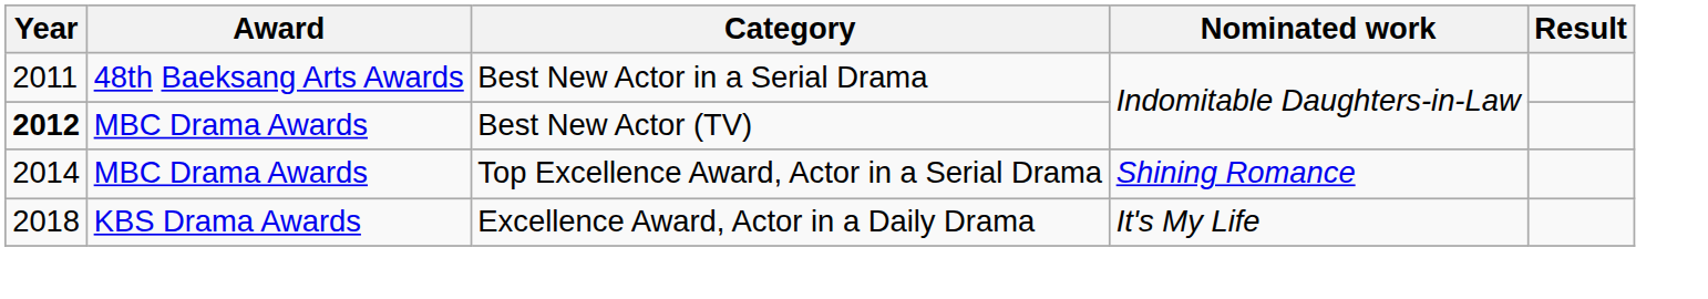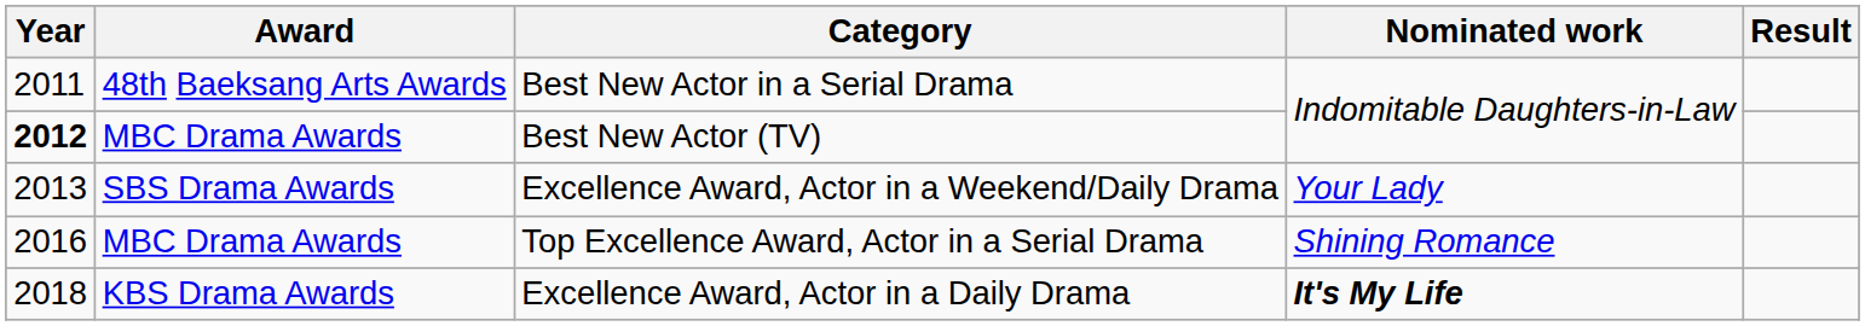+ row: 2013 | SBS Drama Awards | Excellence Award, Actor in a Weekend/Daily Drama | Your Lady
Top Excellence Award, Actor in a Serial Drama | Year: 2014 -> 2016
Excellence Award, Actor in a Daily Drama | Nominated work: normal -> bold
